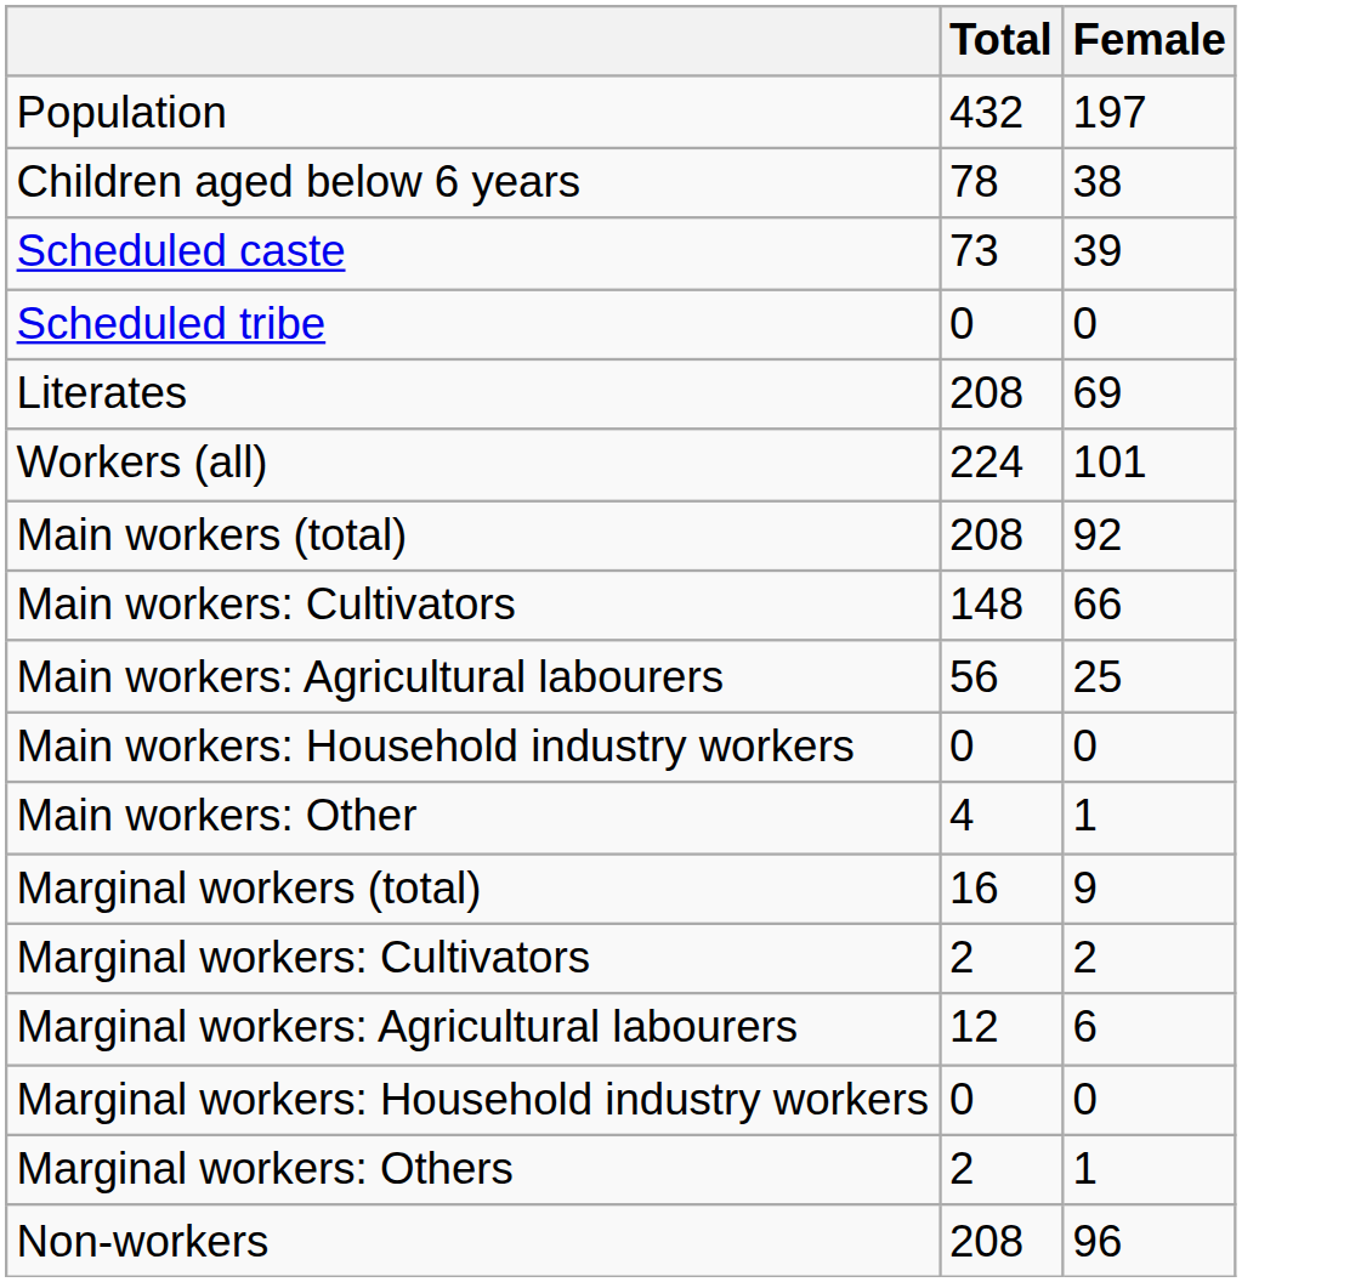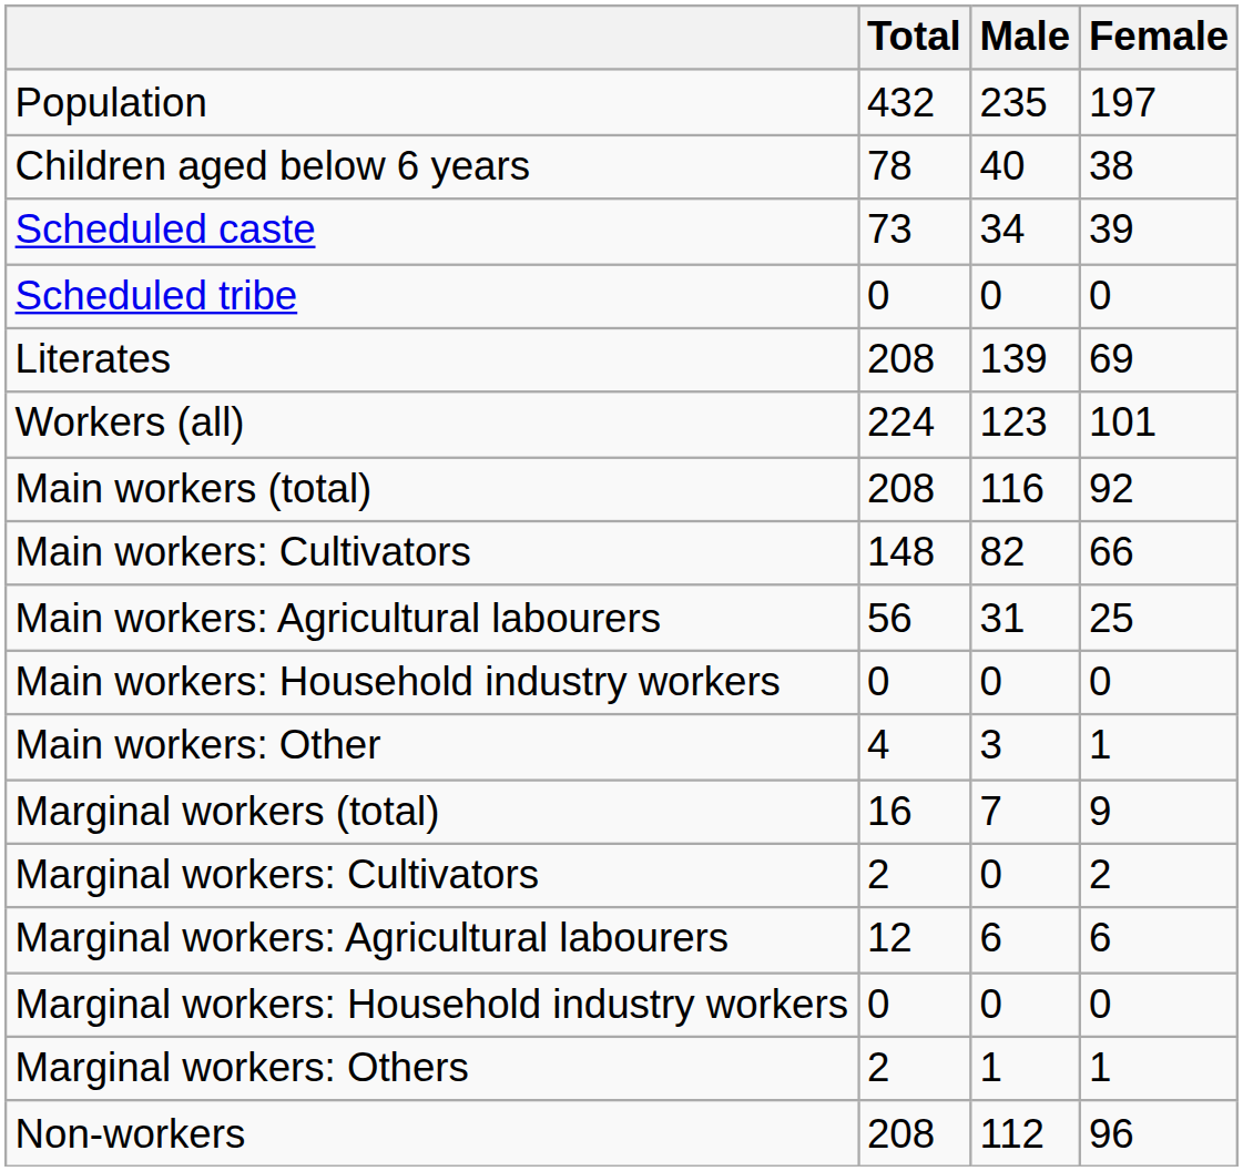+ column: Male | 235 | 40 | 34 | 0 | 139 | 123 | 116 | 82 | 31 | 0 | 3 | 7 | 0 | 6 | 0 | 1 | 112
